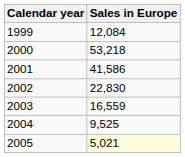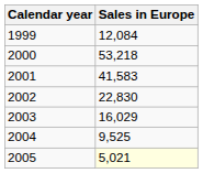2001 | Sales in Europe: 41,586 -> 41,583
2003 | Sales in Europe: 16,559 -> 16,029
